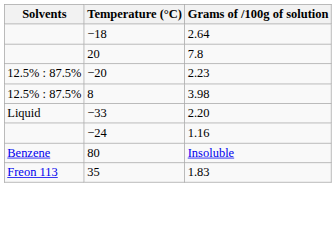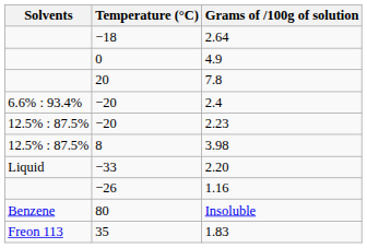+ row: 0 | 4.9
+ row: 6.6% : 93.4% | −20 | 2.4
1.16 | Temperature (°C): −24 -> −26
